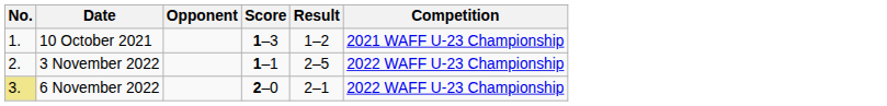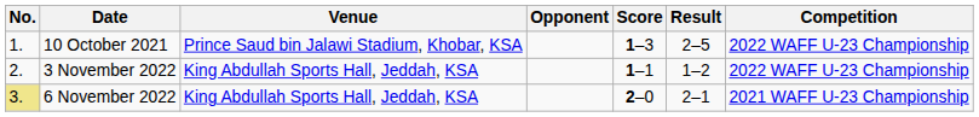+ column: Venue | Prince Saud bin Jalawi Stadium, Khobar, KSA | King Abdullah Sports Hall, Jeddah, KSA | King Abdullah Sports Hall, Jeddah, KSA
10 October 2021 | Result: 1–2 -> 2–5
10 October 2021 | Competition: 2021 WAFF U-23 Championship -> 2022 WAFF U-23 Championship
3 November 2022 | Result: 2–5 -> 1–2
6 November 2022 | Competition: 2022 WAFF U-23 Championship -> 2021 WAFF U-23 Championship
